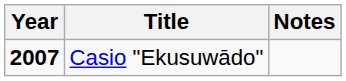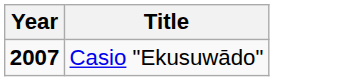- column: Notes
